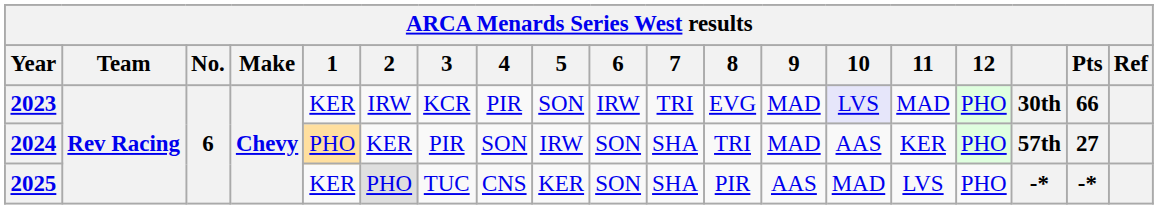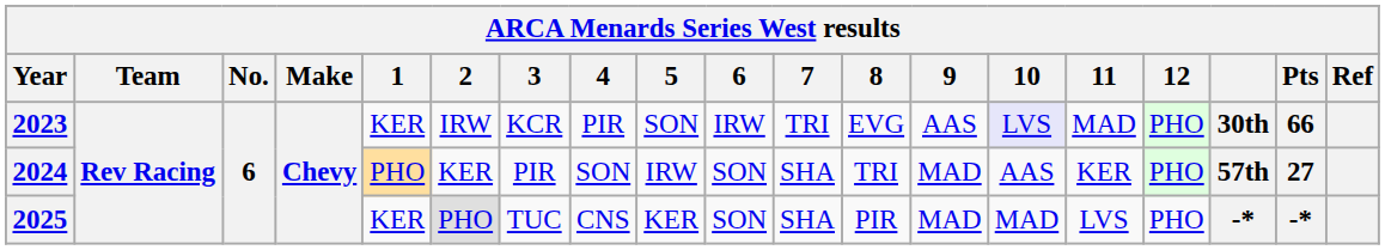2023 | 9: MAD -> AAS
2025 | 9: AAS -> MAD
